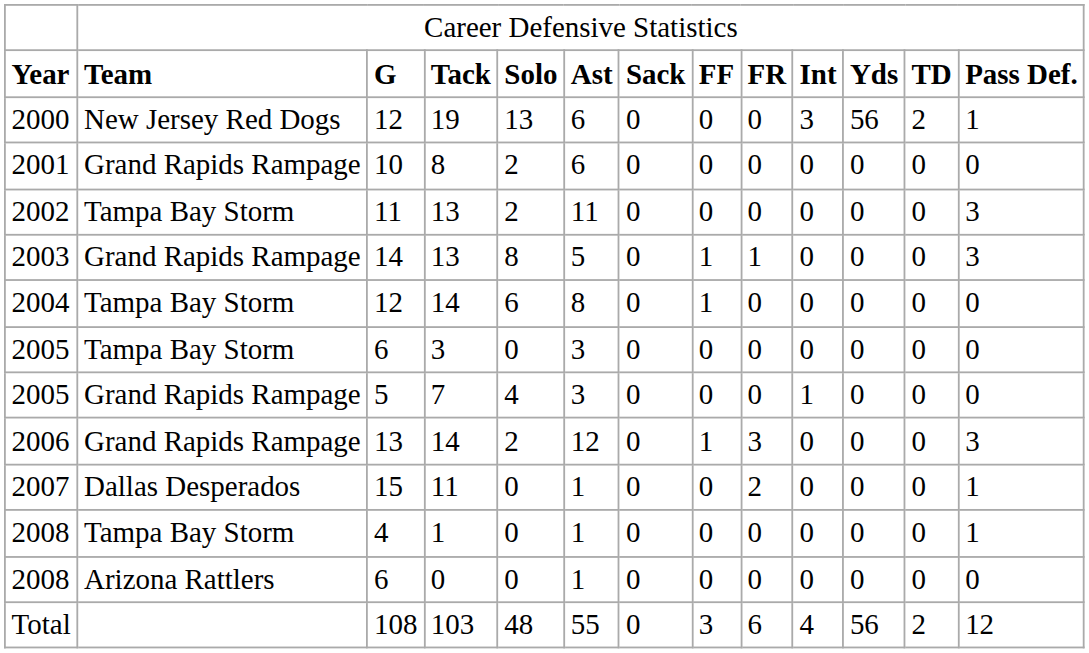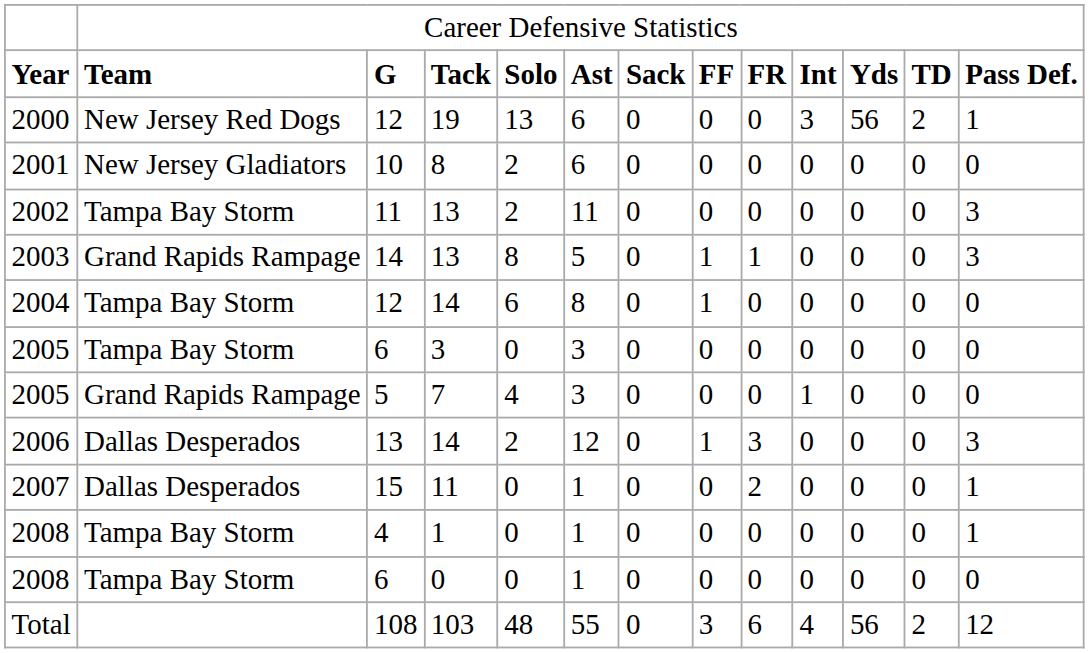2001 | column 2: Grand Rapids Rampage -> New Jersey Gladiators
2006 | column 2: Grand Rapids Rampage -> Dallas Desperados
2008 / 6 | column 2: Arizona Rattlers -> Tampa Bay Storm
